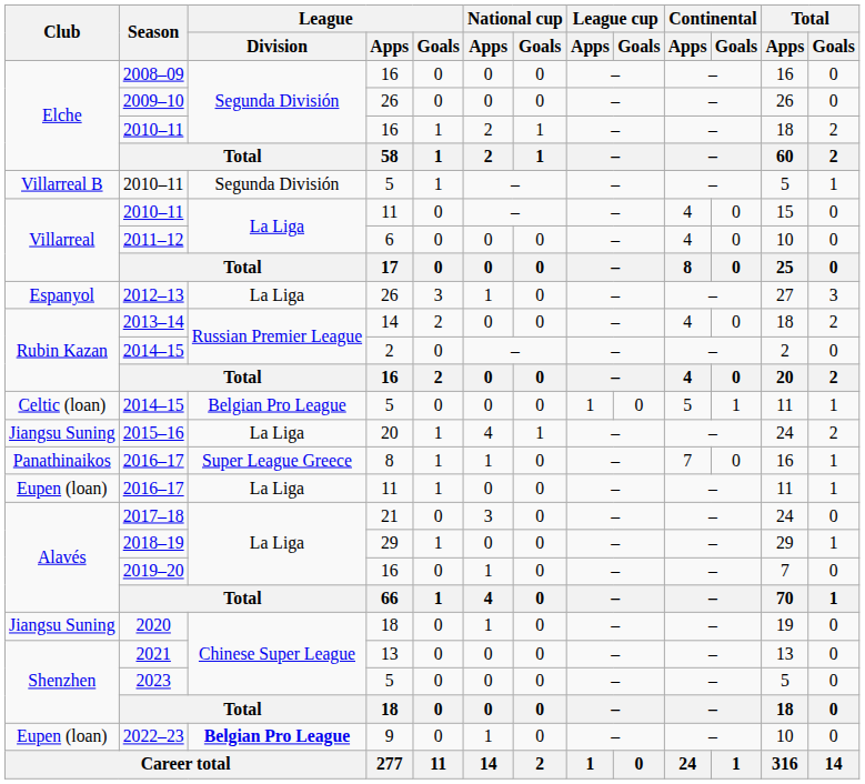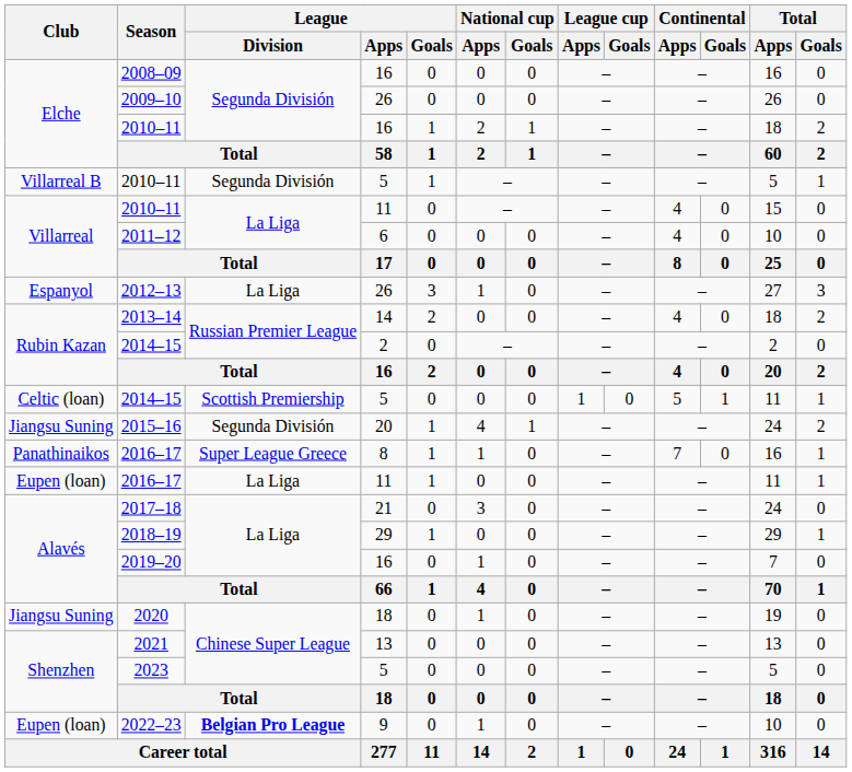2014–15 / 5 | League / Division: Belgian Pro League -> Scottish Premiership
2015–16 | League / Division: La Liga -> Segunda División
